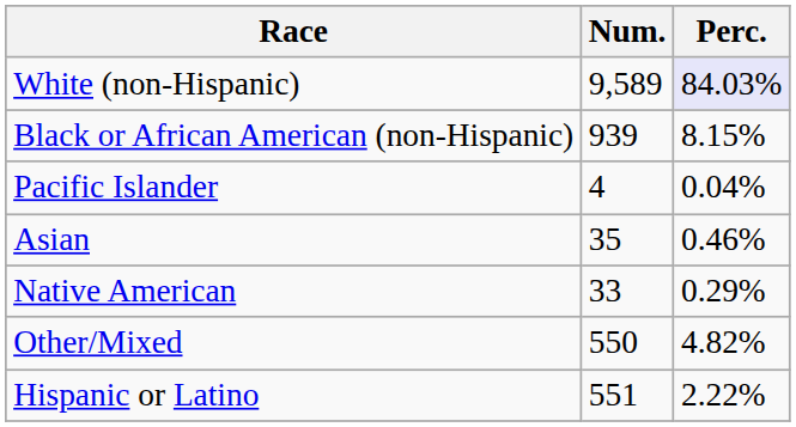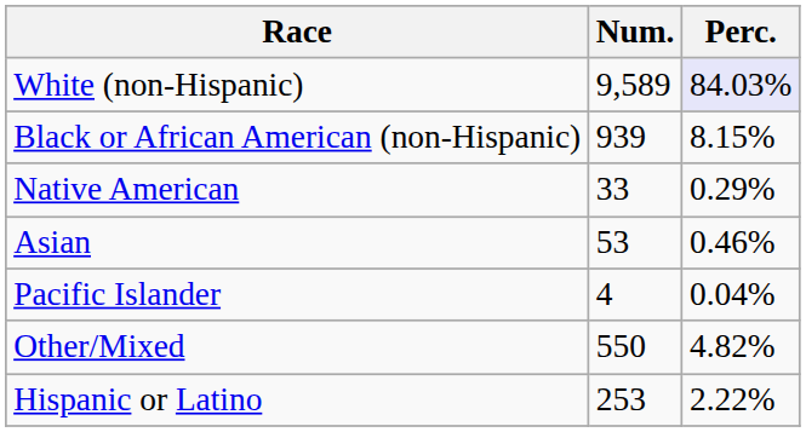rows swapped: Native American <-> Pacific Islander
Asian | Num.: 35 -> 53
Hispanic or Latino | Num.: 551 -> 253
